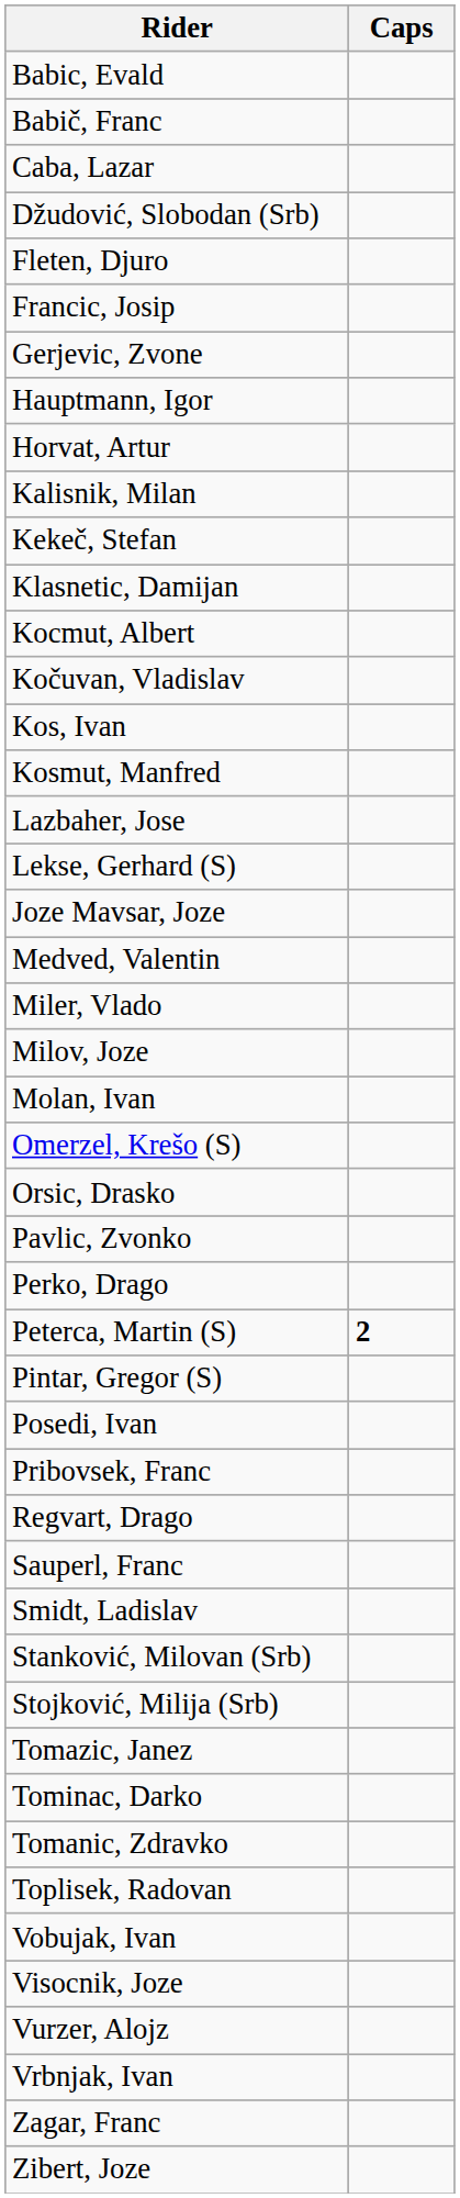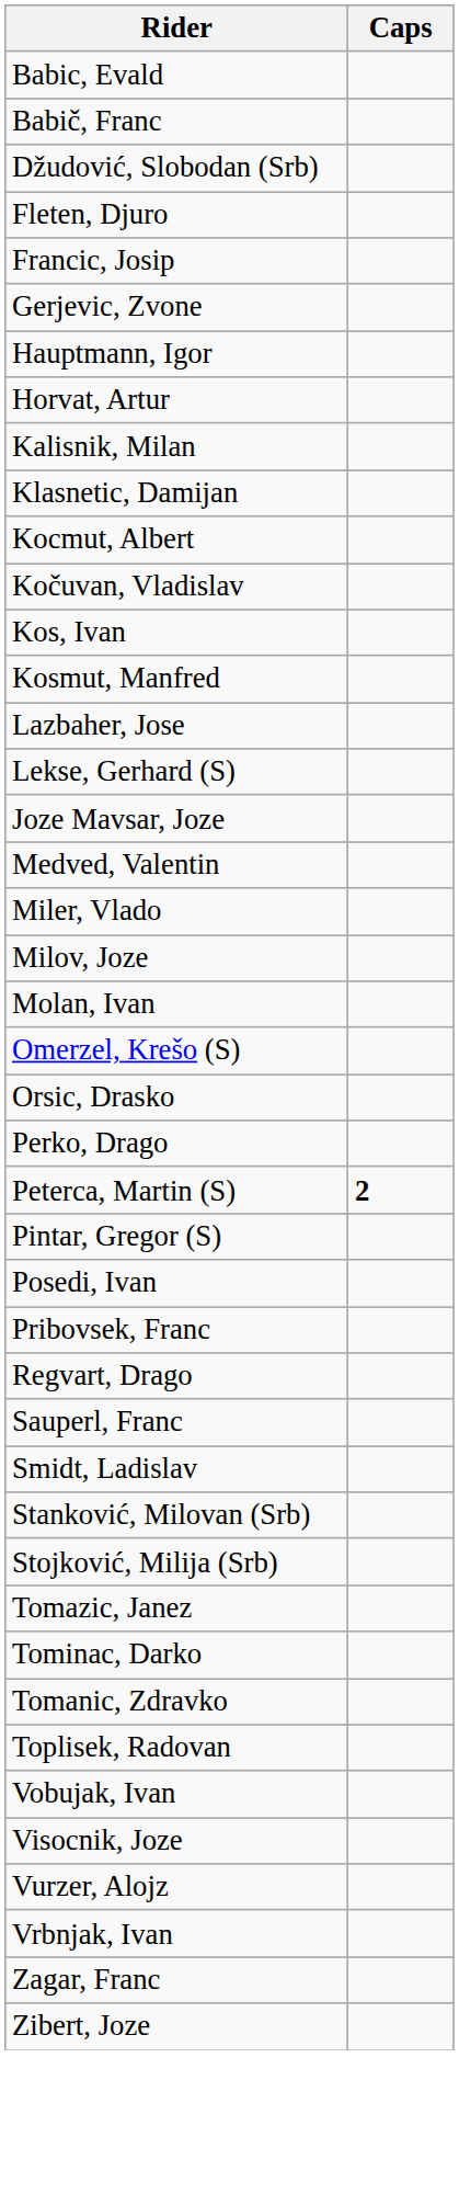- row: Caba, Lazar
- row: Kekeč, Stefan
- row: Pavlic, Zvonko
